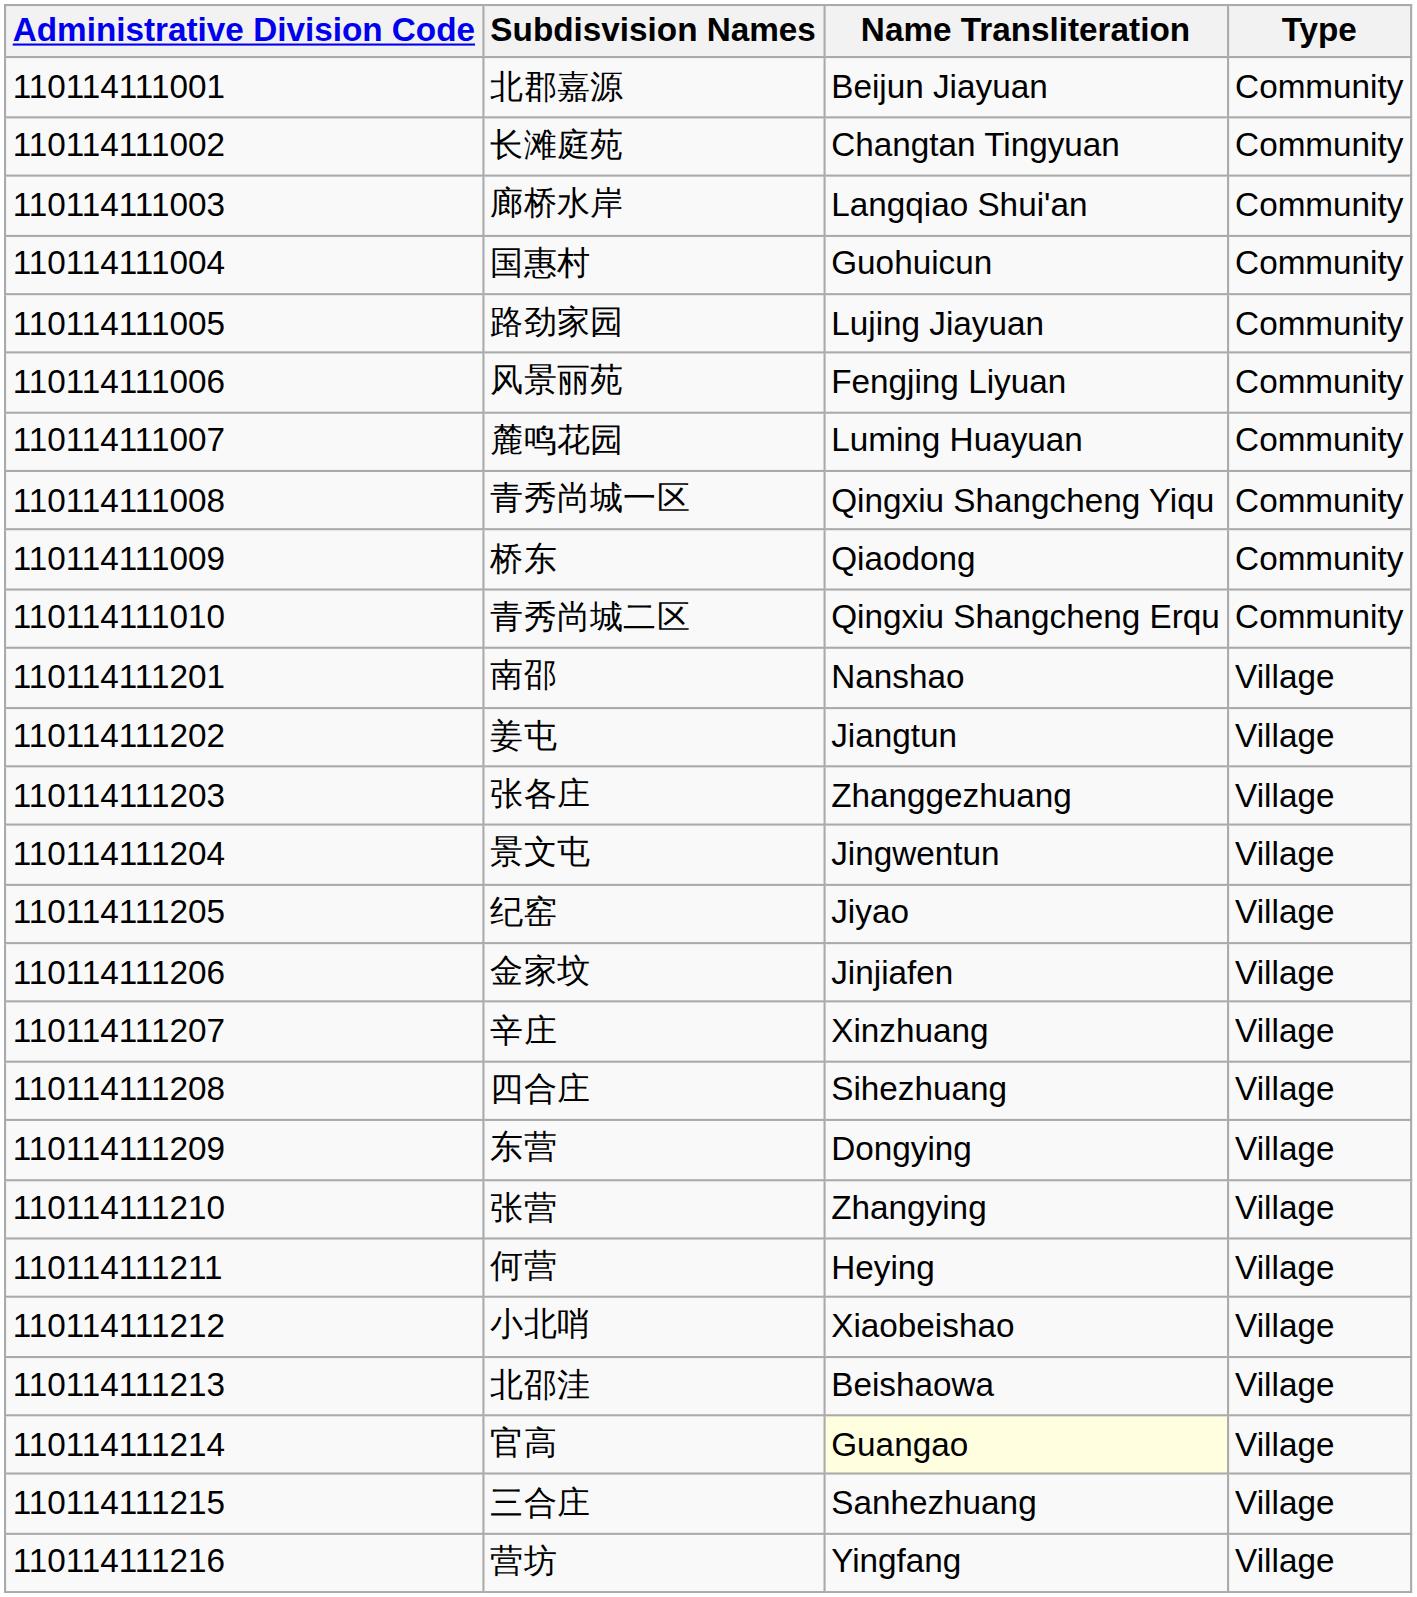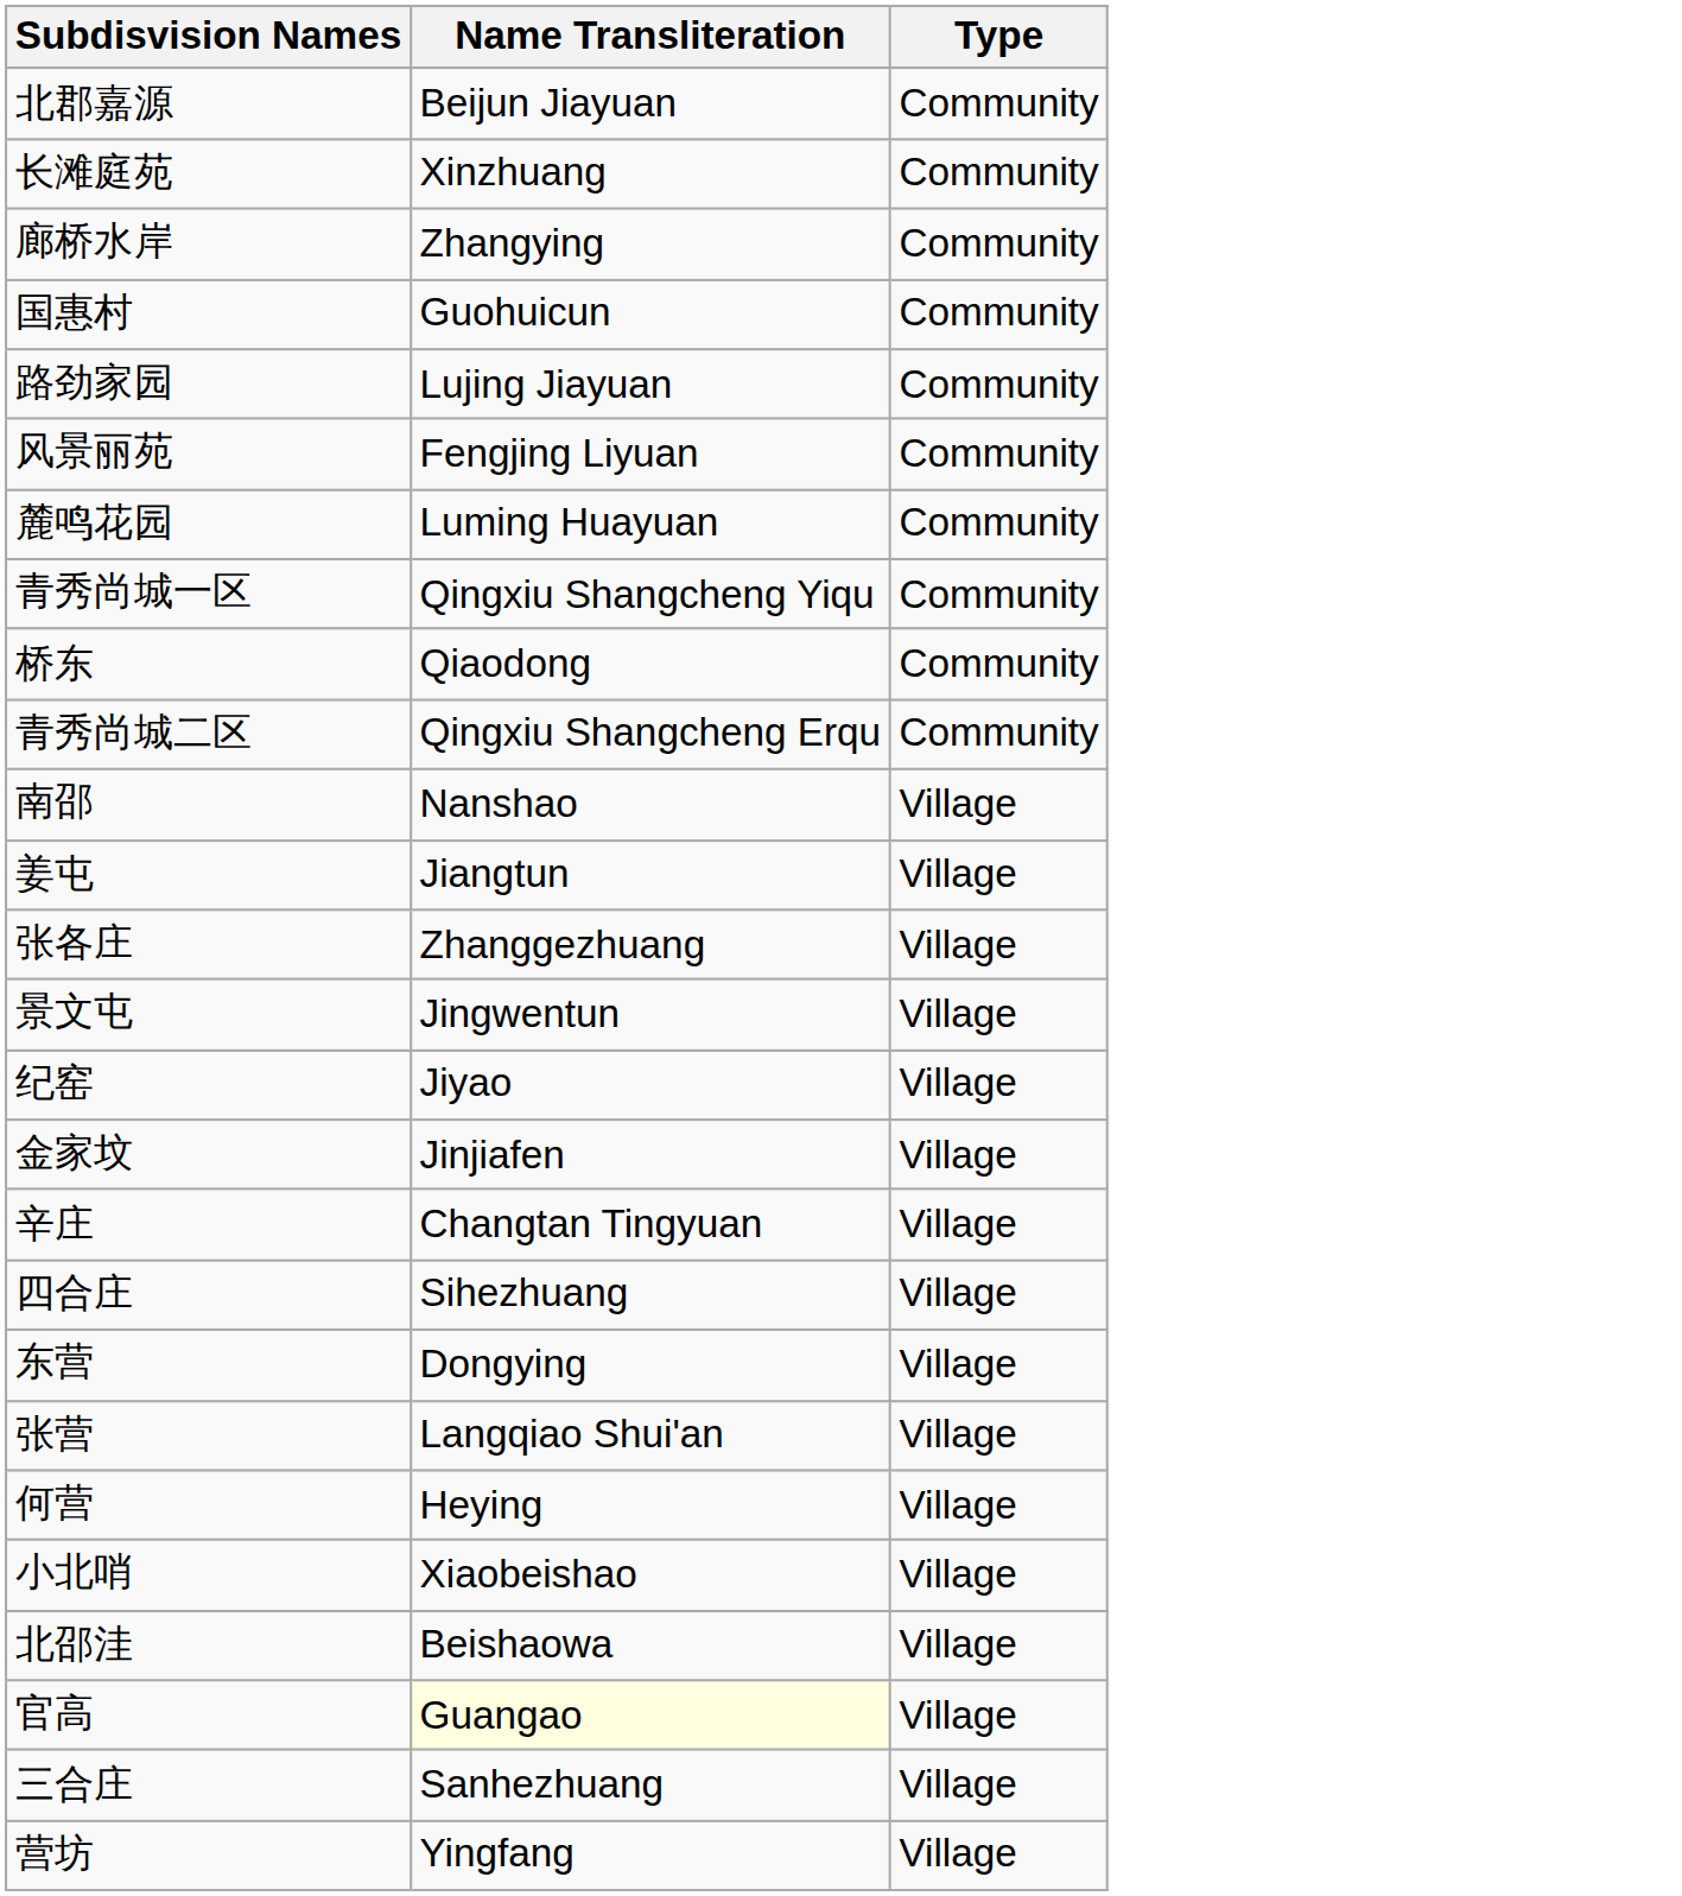- column: Administrative Division Code | 110114111001 | 110114111002 | 110114111003 | 110114111004 | 110114111005 | 110114111006 | 110114111007 | 110114111008 | 110114111009 | 110114111010 | 110114111201 | 110114111202 | 110114111203 | 110114111204 | 110114111205 | 110114111206 | 110114111207 | 110114111208 | 110114111209 | 110114111210 | 110114111211 | 110114111212 | 110114111213 | 110114111214 | 110114111215 | 110114111216
长滩庭苑 | Name Transliteration: Changtan Tingyuan -> Xinzhuang
廊桥水岸 | Name Transliteration: Langqiao Shui'an -> Zhangying
辛庄 | Name Transliteration: Xinzhuang -> Changtan Tingyuan
张营 | Name Transliteration: Zhangying -> Langqiao Shui'an
